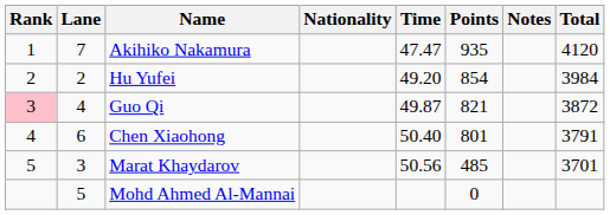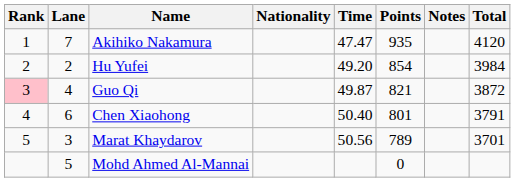Marat Khaydarov | Points: 485 -> 789
